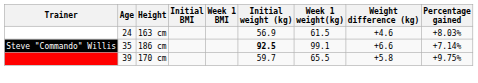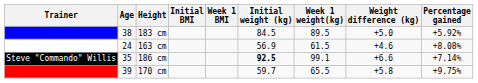+ row: 38 | 183 cm | 84.5 | 89.5 | +5.0 | +5.92%
163 cm | Percentage gained: +8.03% -> +8.08%
